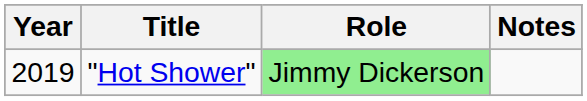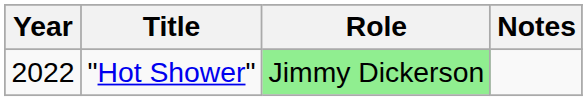"Hot Shower" | Year: 2019 -> 2022
